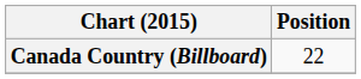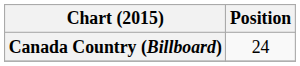Canada Country (Billboard) | Position: 22 -> 24
